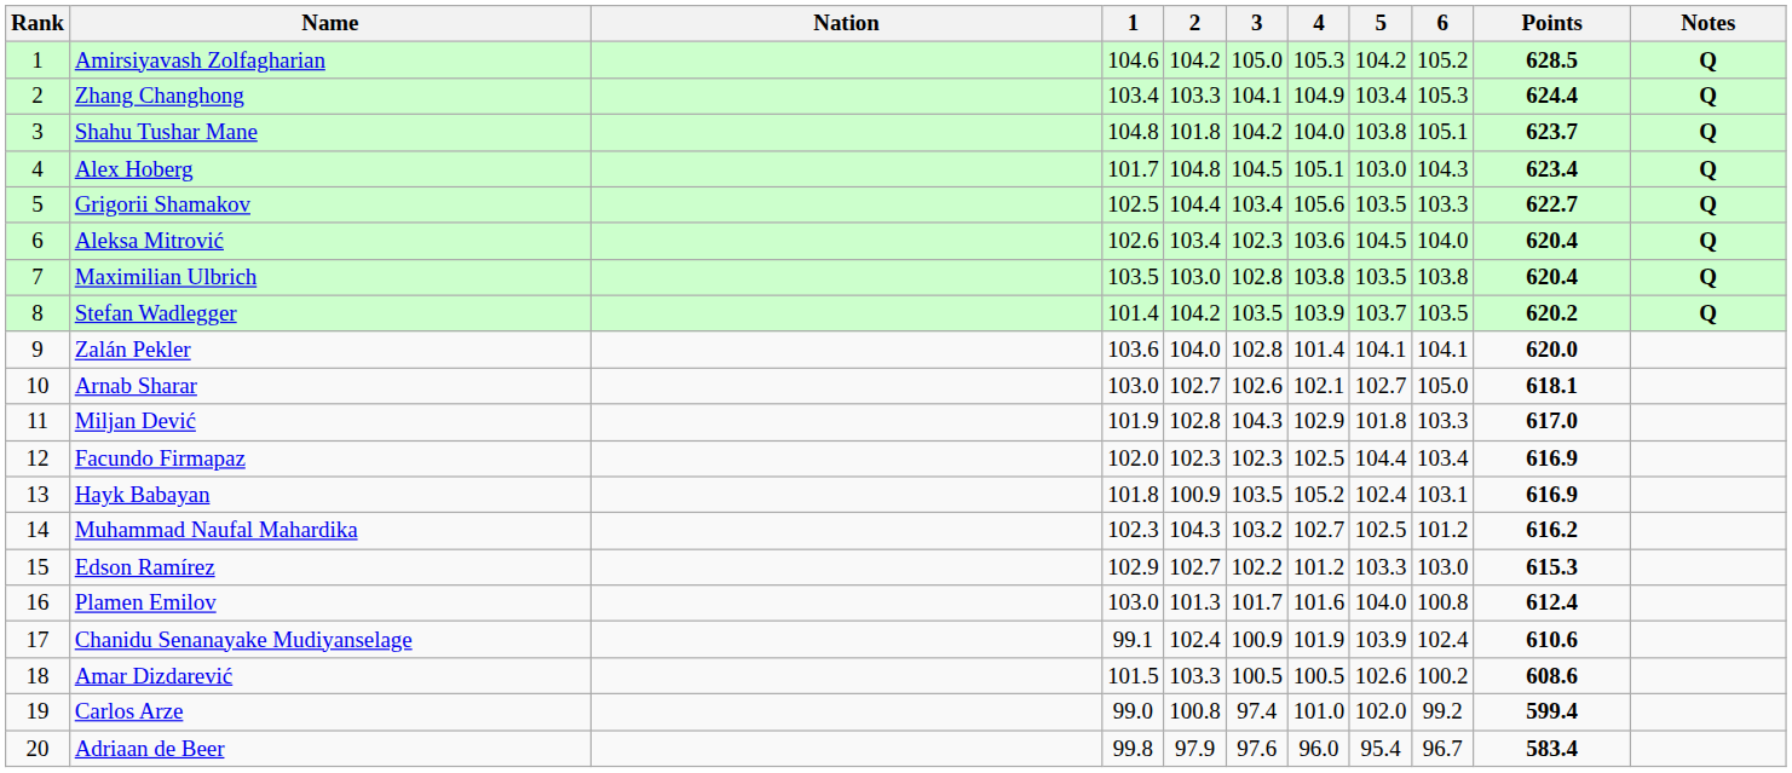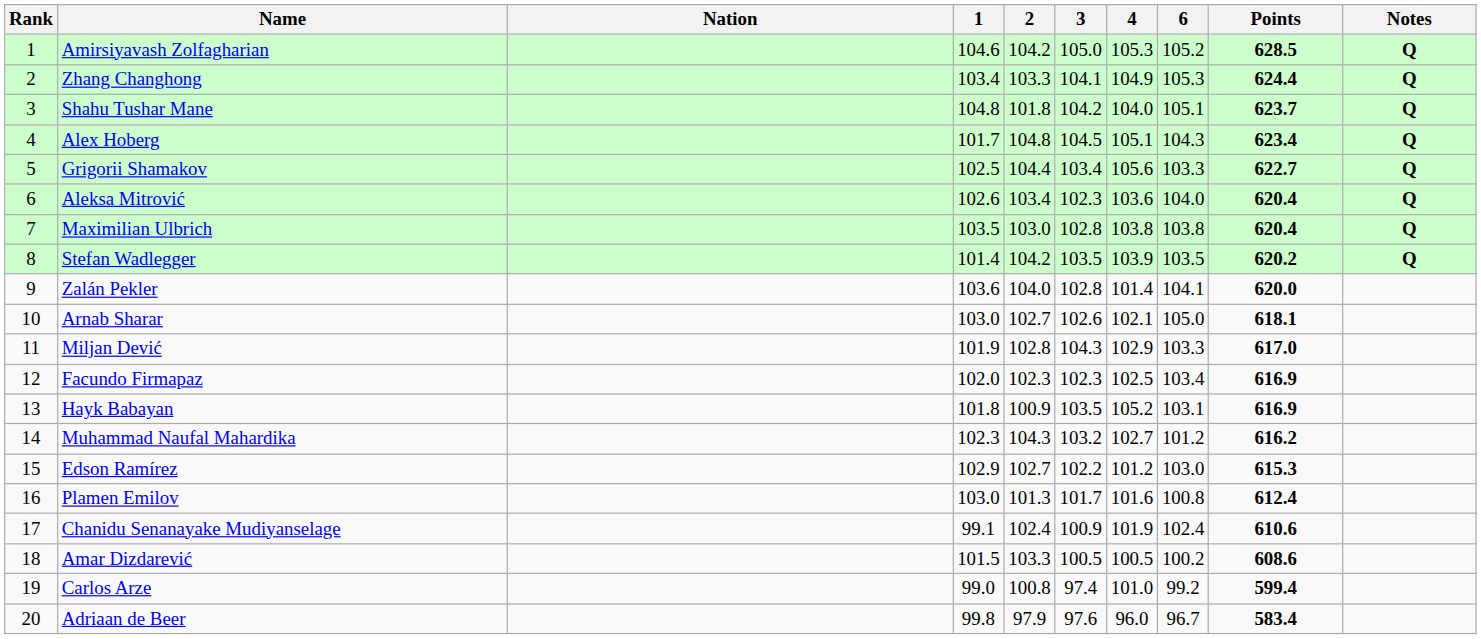- column: 5 | 104.2 | 103.4 | 103.8 | 103.0 | 103.5 | 104.5 | 103.5 | 103.7 | 104.1 | 102.7 | 101.8 | 104.4 | 102.4 | 102.5 | 103.3 | 104.0 | 103.9 | 102.6 | 102.0 | 95.4
